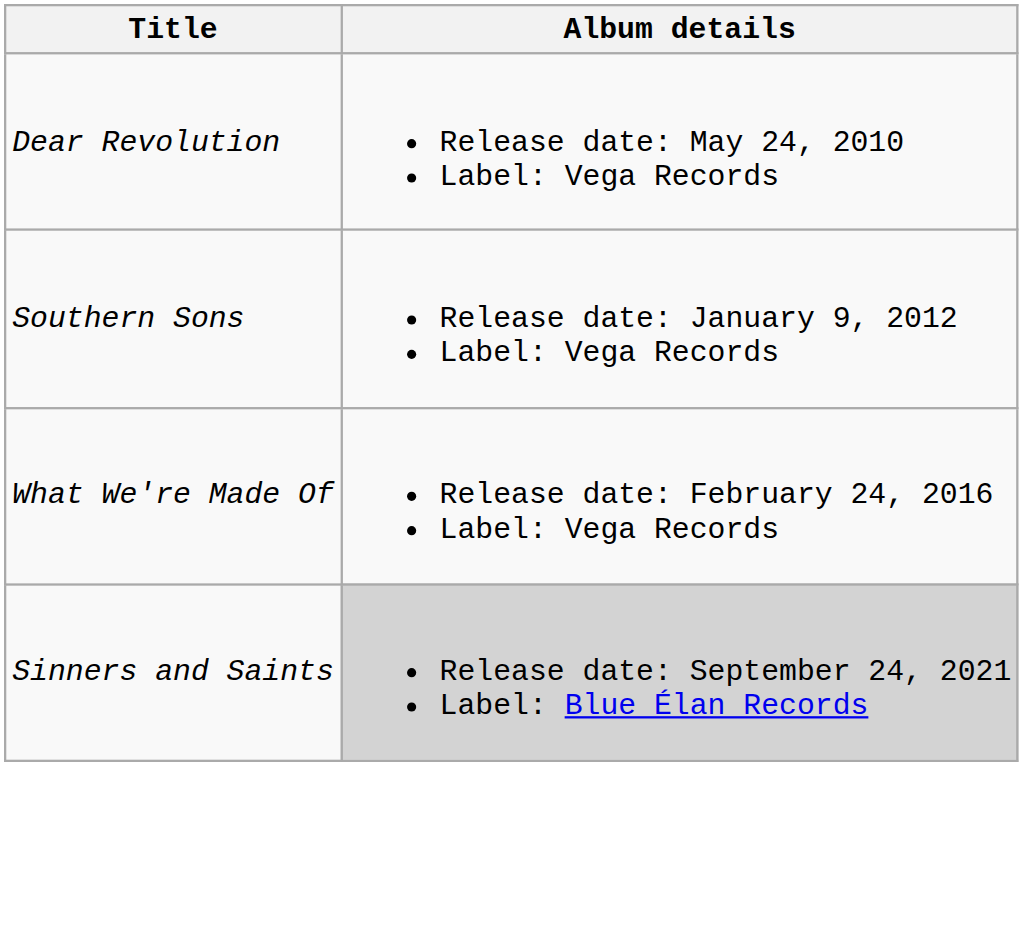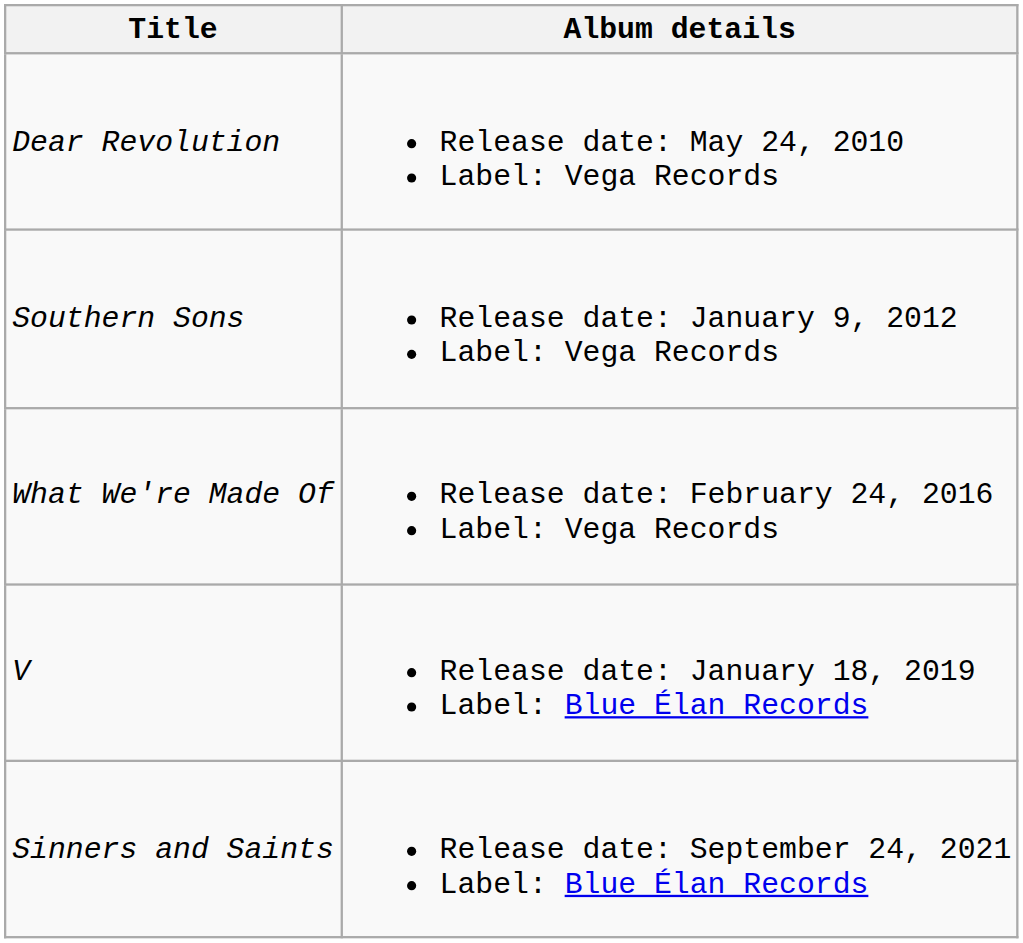+ row: V | Release date: January 18, 2019 Label: Blue Élan Records
Sinners and Saints | Album details: lightgrey background -> no background
